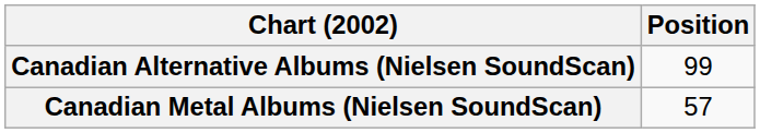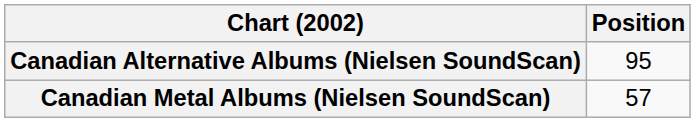Canadian Alternative Albums (Nielsen SoundScan) | Position: 99 -> 95
